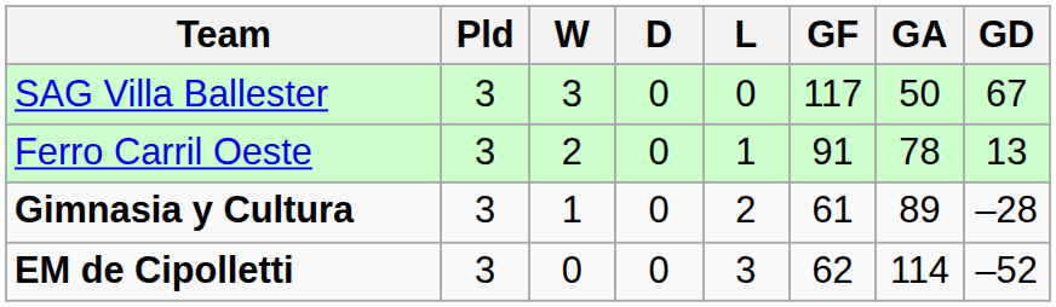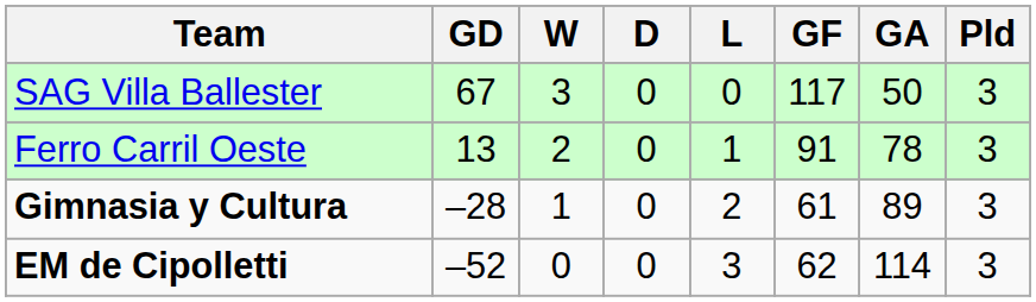columns swapped: Pld <-> GD
